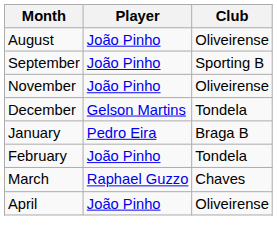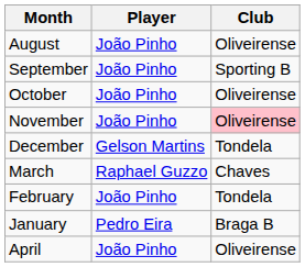+ row: October | João Pinho | Oliveirense
November | Club: no background -> pink background
rows swapped: January <-> March
